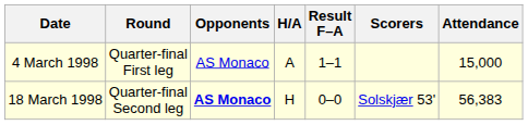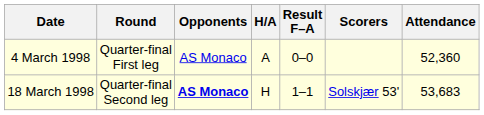4 March 1998 | Result F–A: 1–1 -> 0–0
4 March 1998 | Attendance: 15,000 -> 52,360
18 March 1998 | Result F–A: 0–0 -> 1–1
18 March 1998 | Attendance: 56,383 -> 53,683
